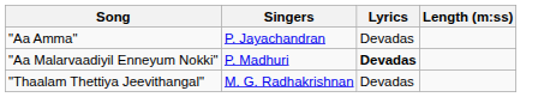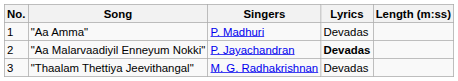+ column: No. | 1 | 2 | 3
"Aa Amma" | Singers: P. Jayachandran -> P. Madhuri
"Aa Malarvaadiyil Enneyum Nokki" | Singers: P. Madhuri -> P. Jayachandran
